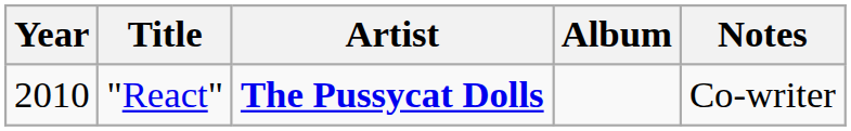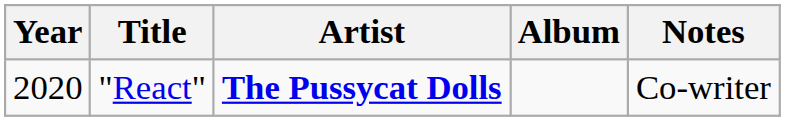"React" | Year: 2010 -> 2020
